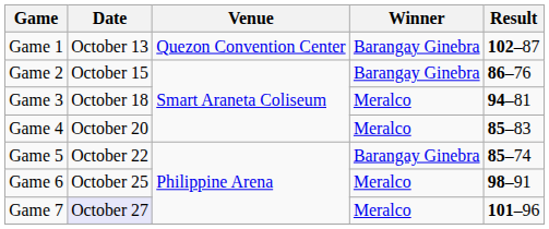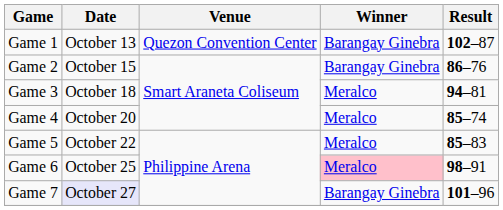Game 4 | Result: 85–83 -> 85–74
Game 5 | Winner: Barangay Ginebra -> Meralco
Game 5 | Result: 85–74 -> 85–83
Game 6 | Winner: no background -> pink background
Game 7 | Winner: Meralco -> Barangay Ginebra
